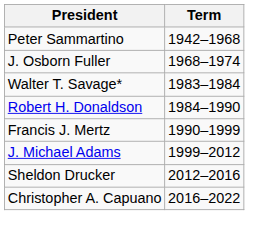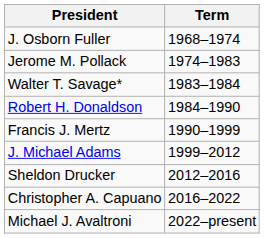- row: Peter Sammartino | 1942–1968
+ row: Jerome M. Pollack | 1974–1983
+ row: Michael J. Avaltroni | 2022–present
